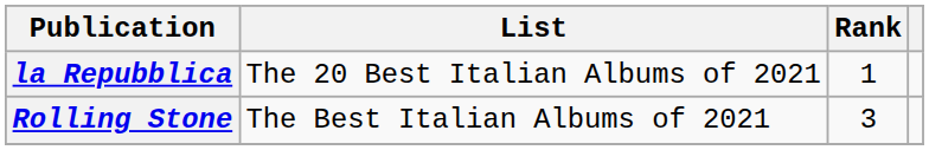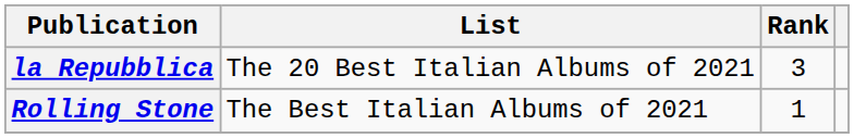la Repubblica | Rank: 1 -> 3
Rolling Stone | Rank: 3 -> 1
